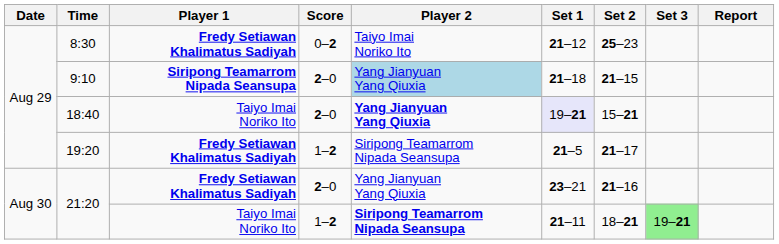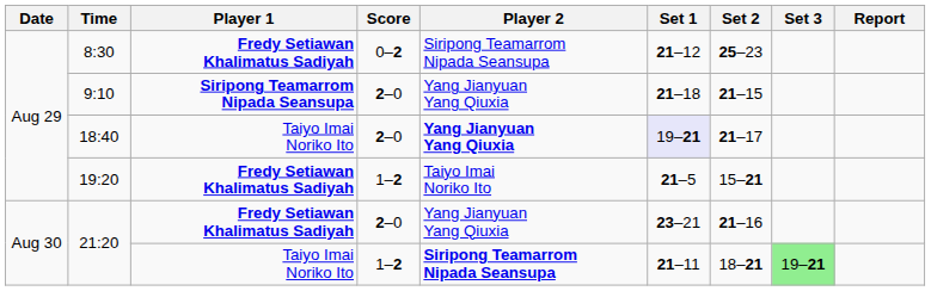8:30 | Player 2: Taiyo Imai Noriko Ito -> Siripong Teamarrom Nipada Seansupa
9:10 | Player 2: lightblue background -> no background
18:40 | Set 2: 15–21 -> 21–17
19:20 | Player 2: Siripong Teamarrom Nipada Seansupa -> Taiyo Imai Noriko Ito
19:20 | Set 2: 21–17 -> 15–21
